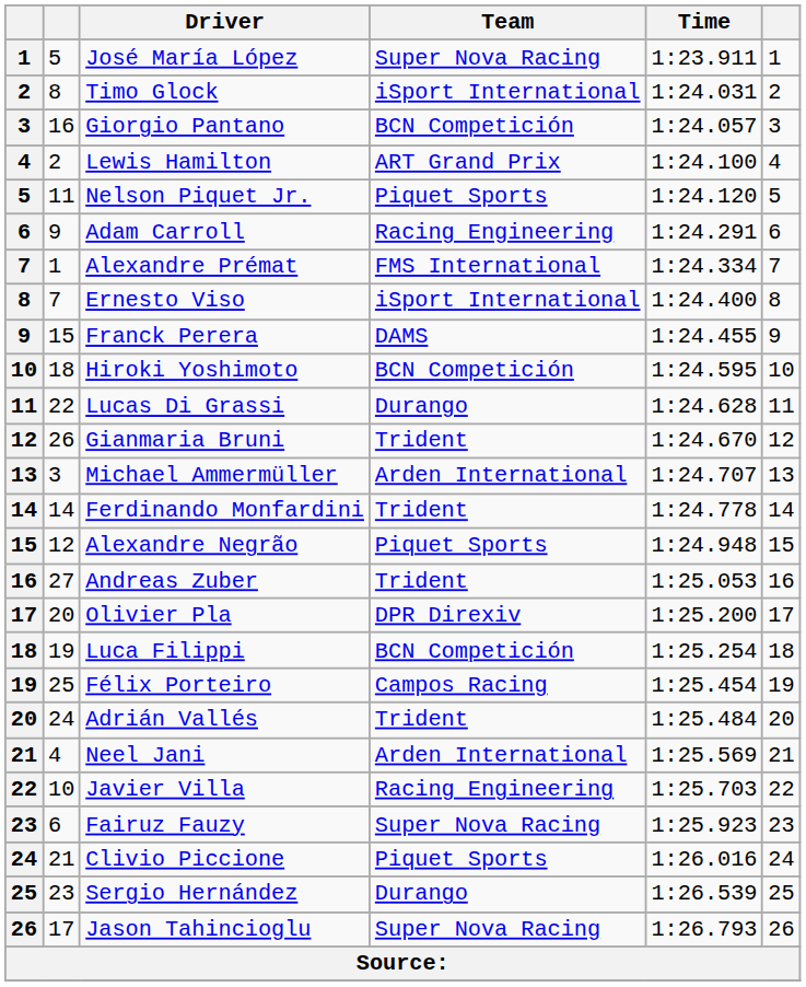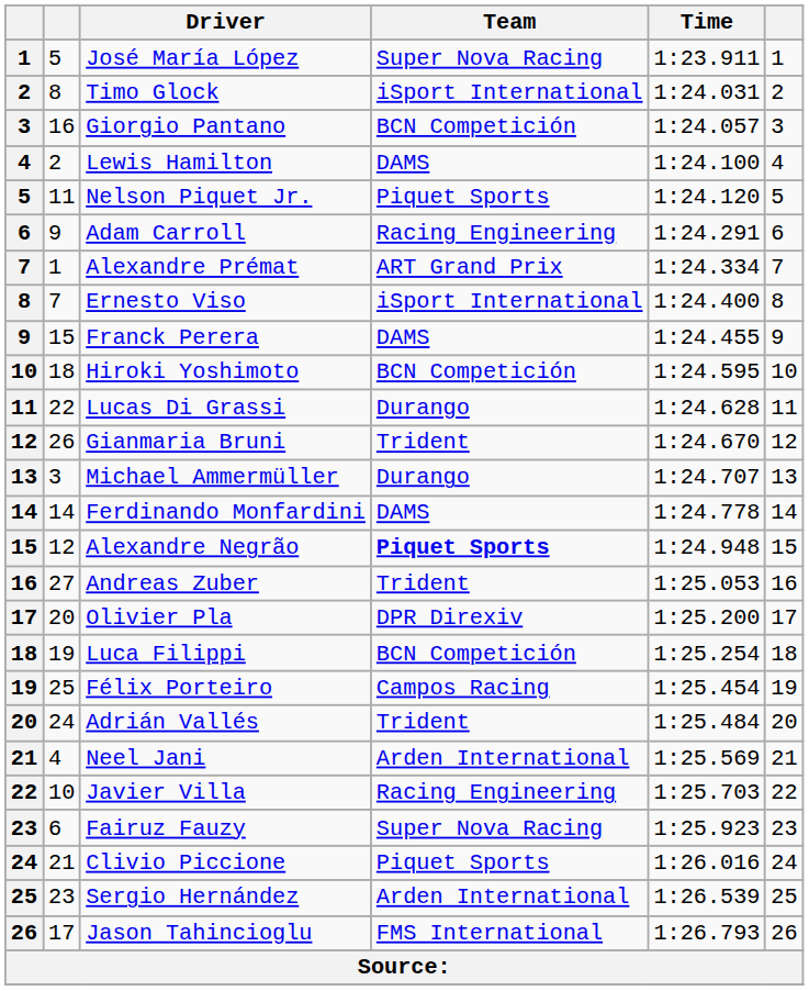Lewis Hamilton | Team: ART Grand Prix -> DAMS
Alexandre Prémat | Team: FMS International -> ART Grand Prix
Michael Ammermüller | Team: Arden International -> Durango
Ferdinando Monfardini | Team: Trident -> DAMS
Alexandre Negrão | Team: normal -> bold
Sergio Hernández | Team: Durango -> Arden International
Jason Tahincioglu | Team: Super Nova Racing -> FMS International
